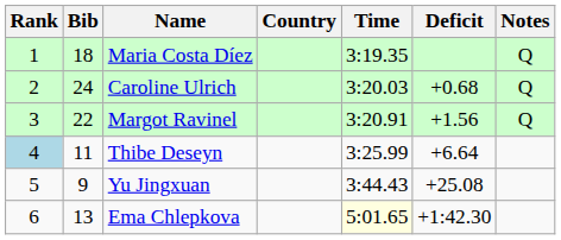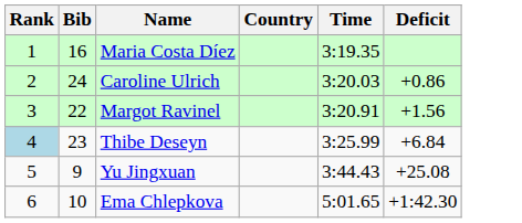- column: Notes | Q | Q | Q
Maria Costa Díez | Bib: 18 -> 16
Caroline Ulrich | Deficit: +0.68 -> +0.86
Thibe Deseyn | Bib: 11 -> 23
Thibe Deseyn | Deficit: +6.64 -> +6.84
Ema Chlepkova | Bib: 13 -> 10
Ema Chlepkova | Time: lightyellow background -> no background
